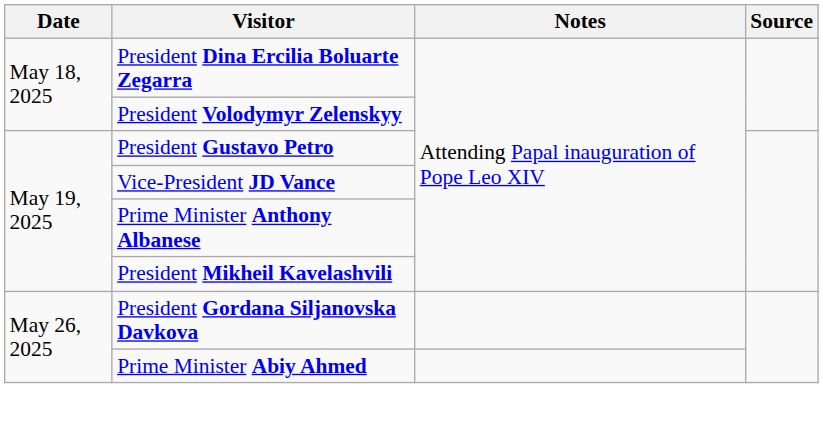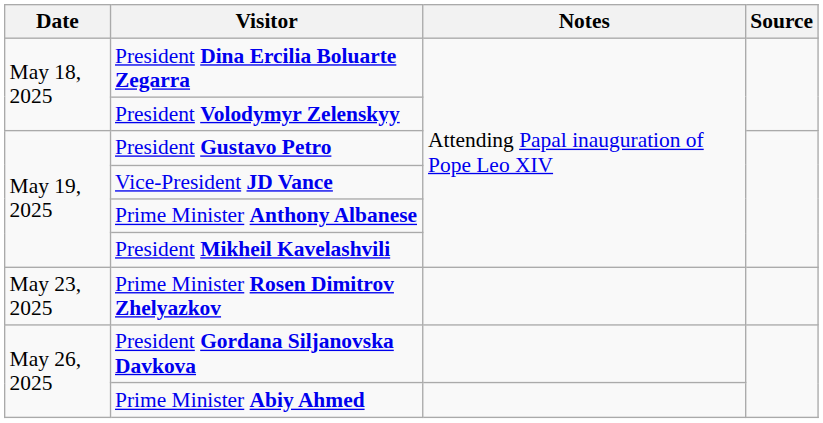+ row: May 23, 2025 | Prime Minister Rosen Dimitrov Zhelyazkov
